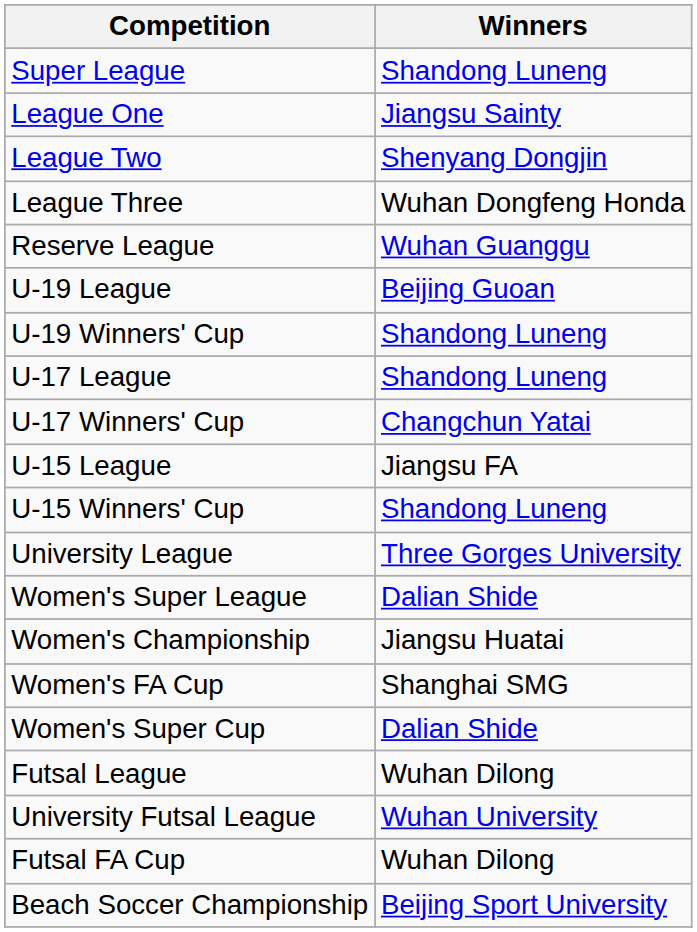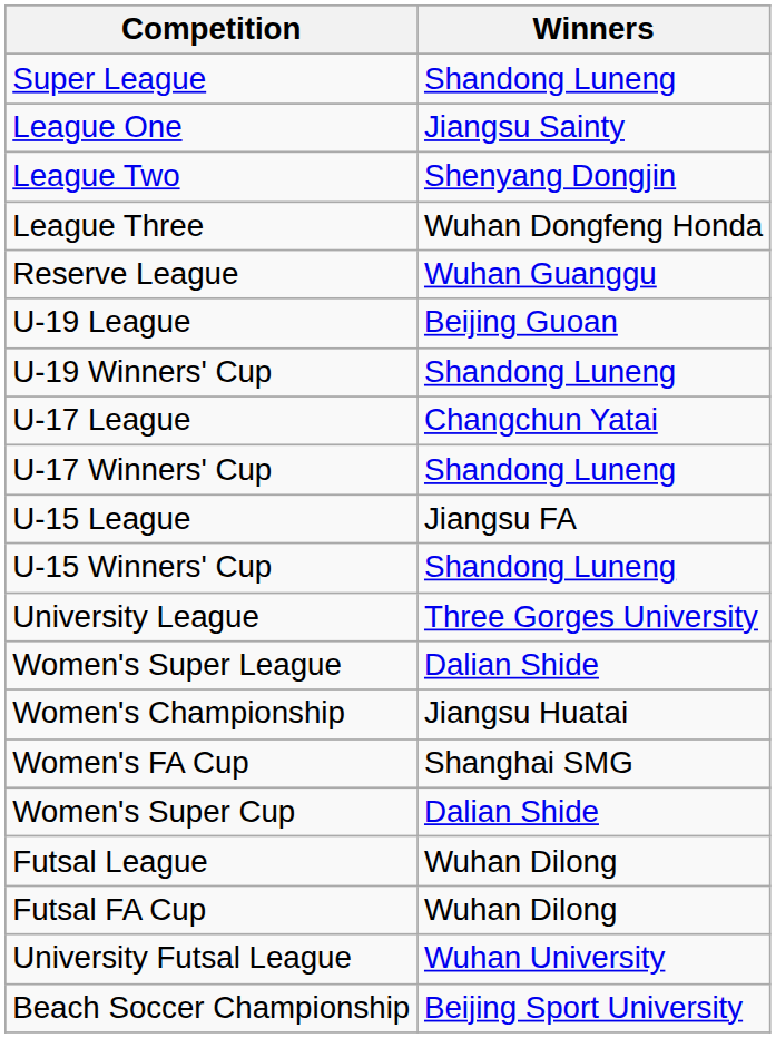U-17 League | Winners: Shandong Luneng -> Changchun Yatai
U-17 Winners' Cup | Winners: Changchun Yatai -> Shandong Luneng
rows swapped: Futsal FA Cup <-> University Futsal League
